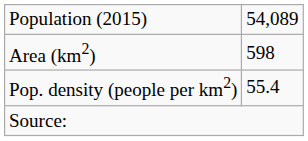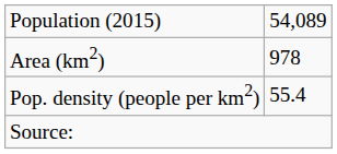Area (km2) | column 2: 598 -> 978
